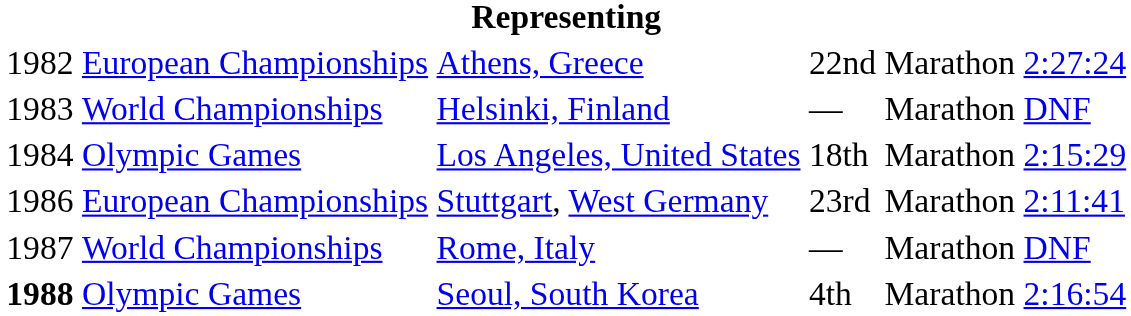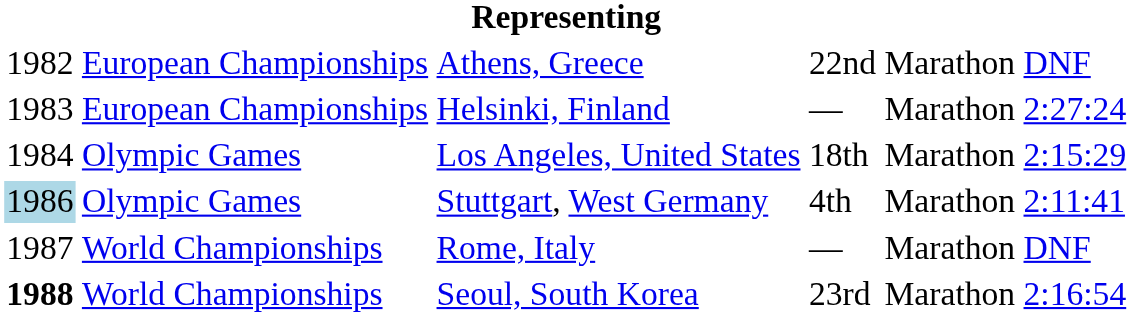Athens, Greece | column 6: 2:27:24 -> DNF
Helsinki, Finland | column 2: World Championships -> European Championships
Helsinki, Finland | column 6: DNF -> 2:27:24
Stuttgart, West Germany | column 1: no background -> lightblue background
Stuttgart, West Germany | column 2: European Championships -> Olympic Games
Stuttgart, West Germany | column 4: 23rd -> 4th
Seoul, South Korea | column 2: Olympic Games -> World Championships
Seoul, South Korea | column 4: 4th -> 23rd
